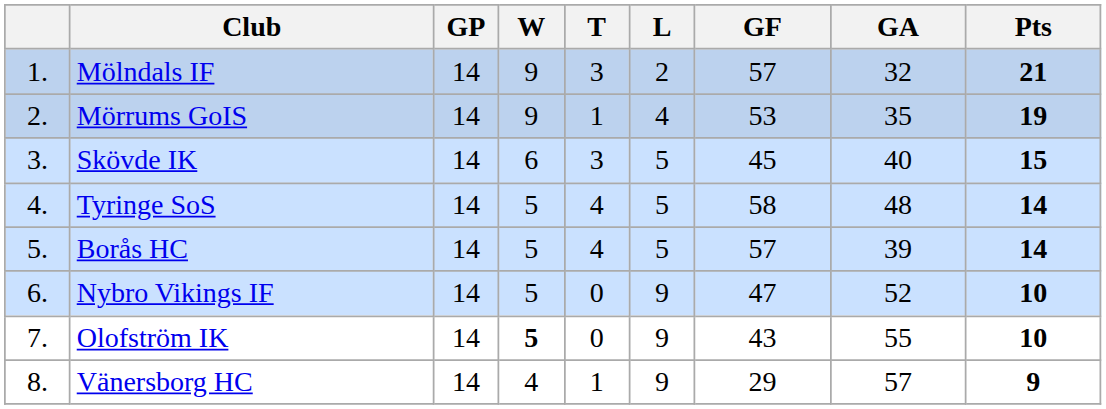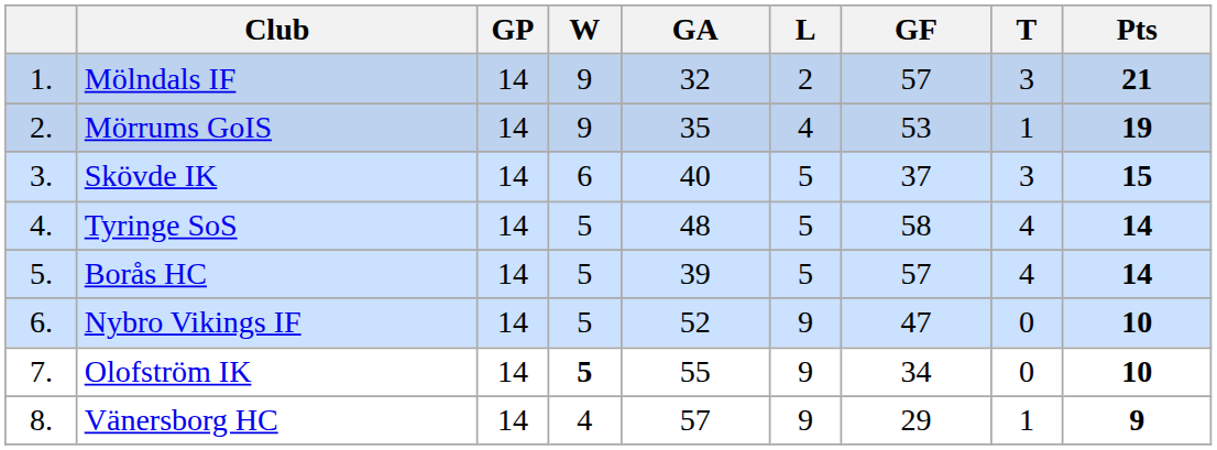columns swapped: T <-> GA
Skövde IK | GF: 45 -> 37
Olofström IK | GF: 43 -> 34
